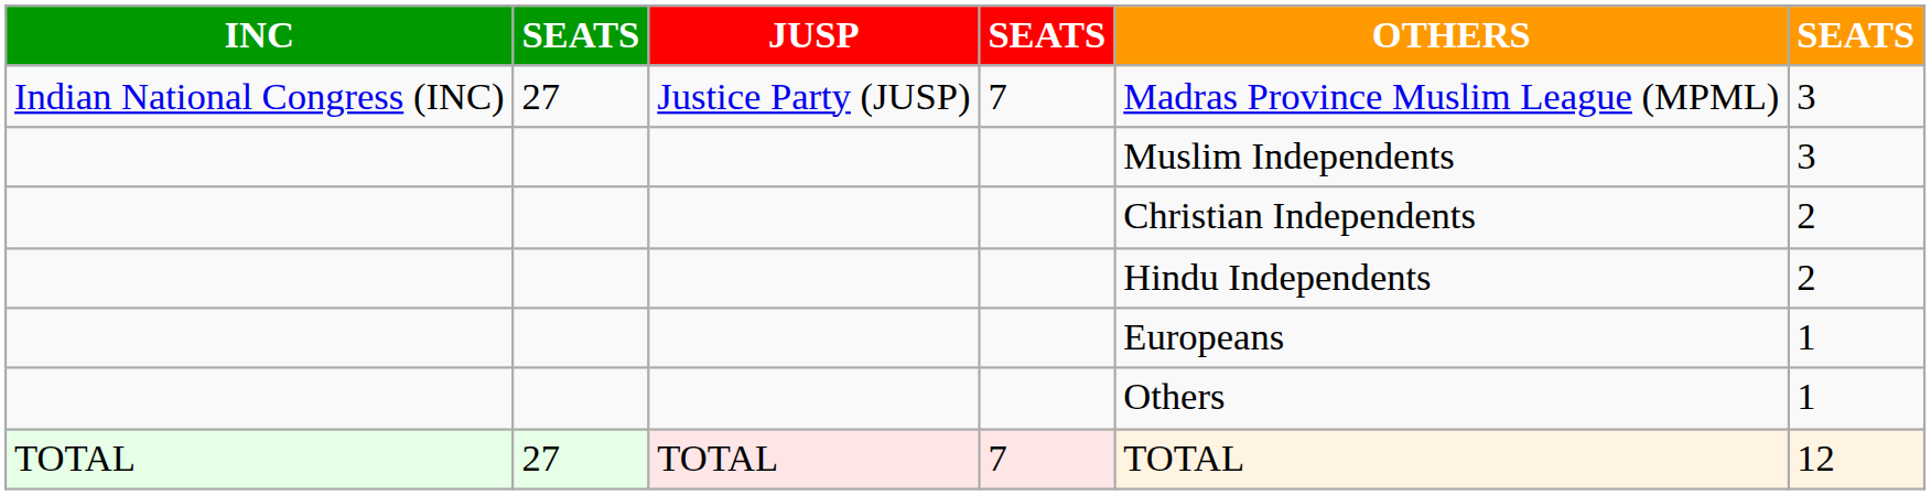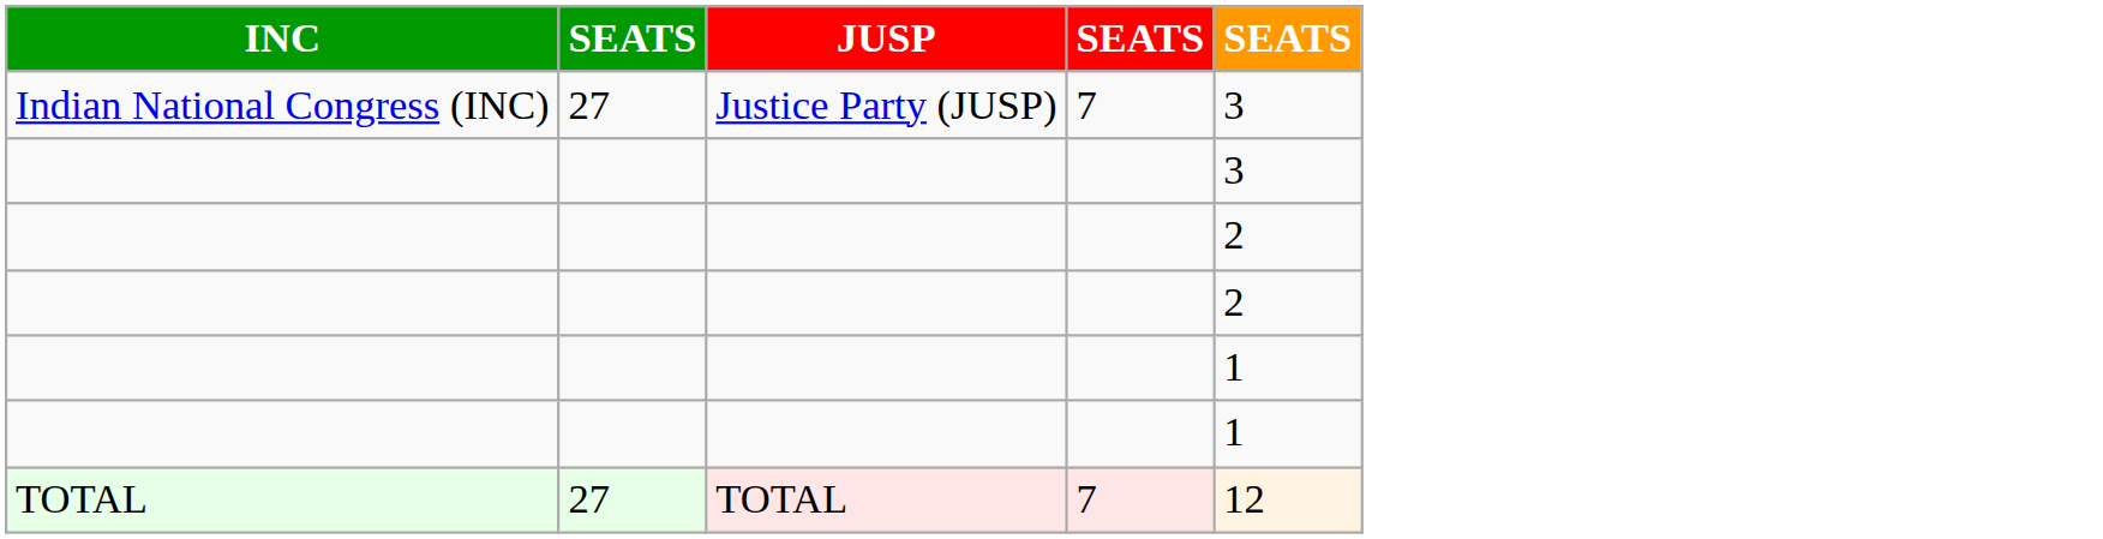- column: OTHERS | Madras Province Muslim League (MPML) | Muslim Independents | Christian Independents | Hindu Independents | Europeans | Others | TOTAL
